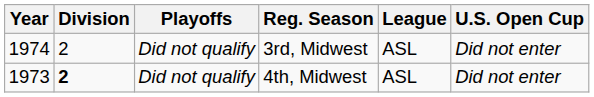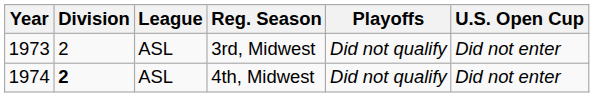columns swapped: League <-> Playoffs
3rd, Midwest | Year: 1974 -> 1973
4th, Midwest | Year: 1973 -> 1974
